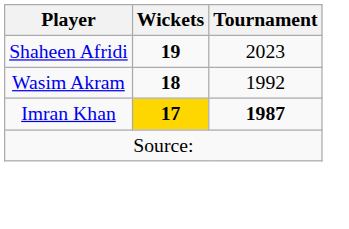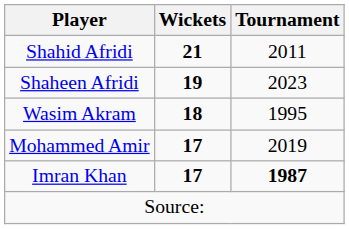+ row: Shahid Afridi | 21 | 2011
Wasim Akram | Tournament: 1992 -> 1995
+ row: Mohammed Amir | 17 | 2019
Imran Khan | Wickets: gold background -> no background
